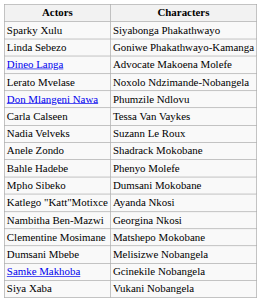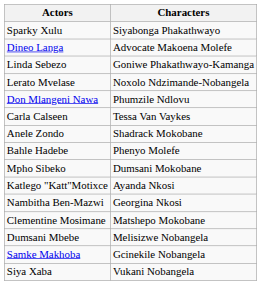rows swapped: Dineo Langa <-> Linda Sebezo
- row: Nadia Velveks | Suzann Le Roux
